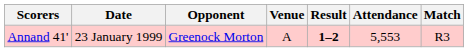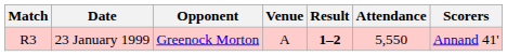columns swapped: Match <-> Scorers
23 January 1999 | Attendance: 5,553 -> 5,550
